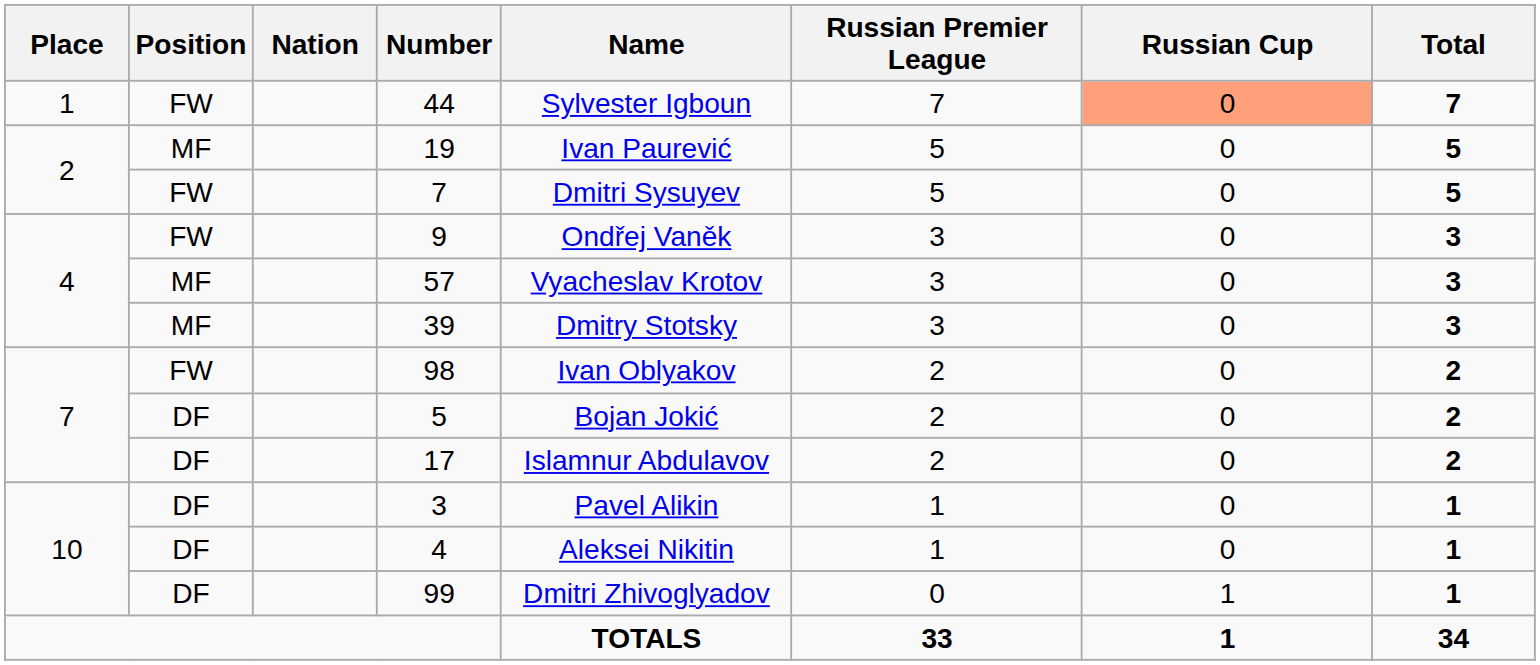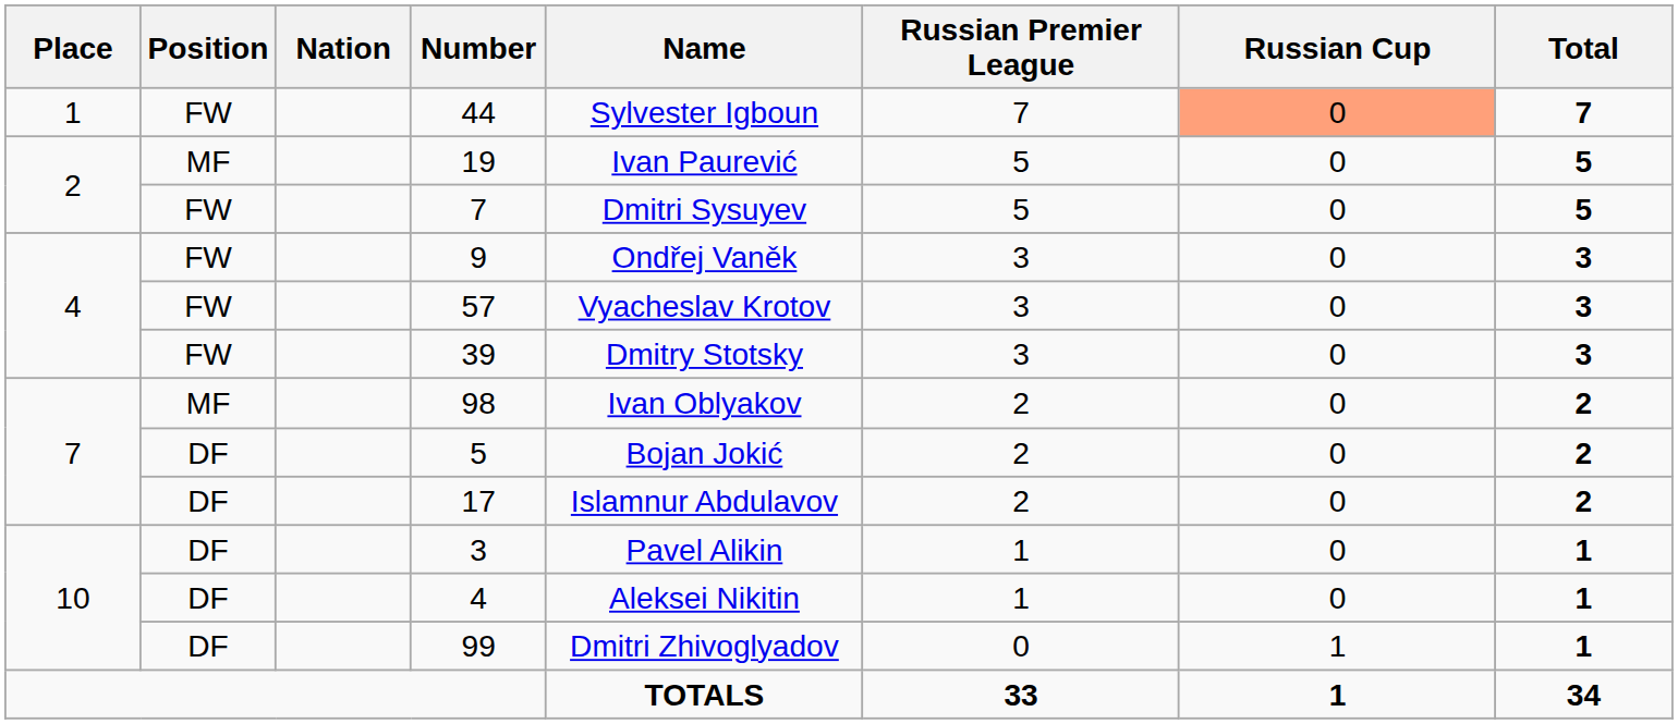57 | Position: MF -> FW
39 | Position: MF -> FW
98 | Position: FW -> MF
